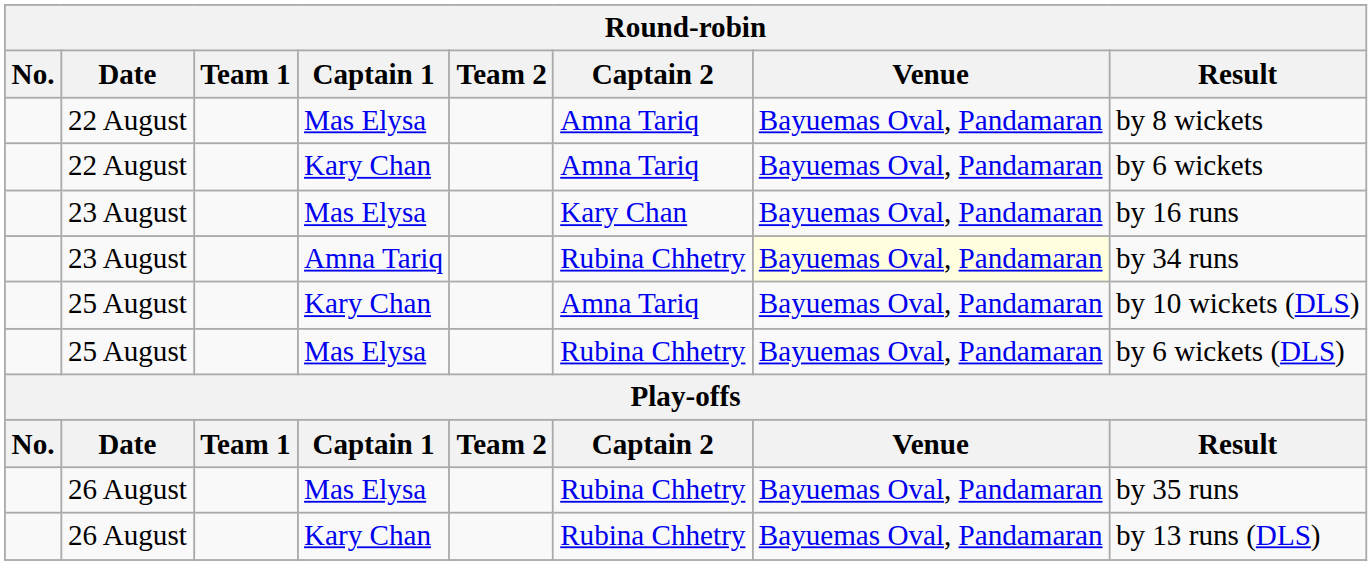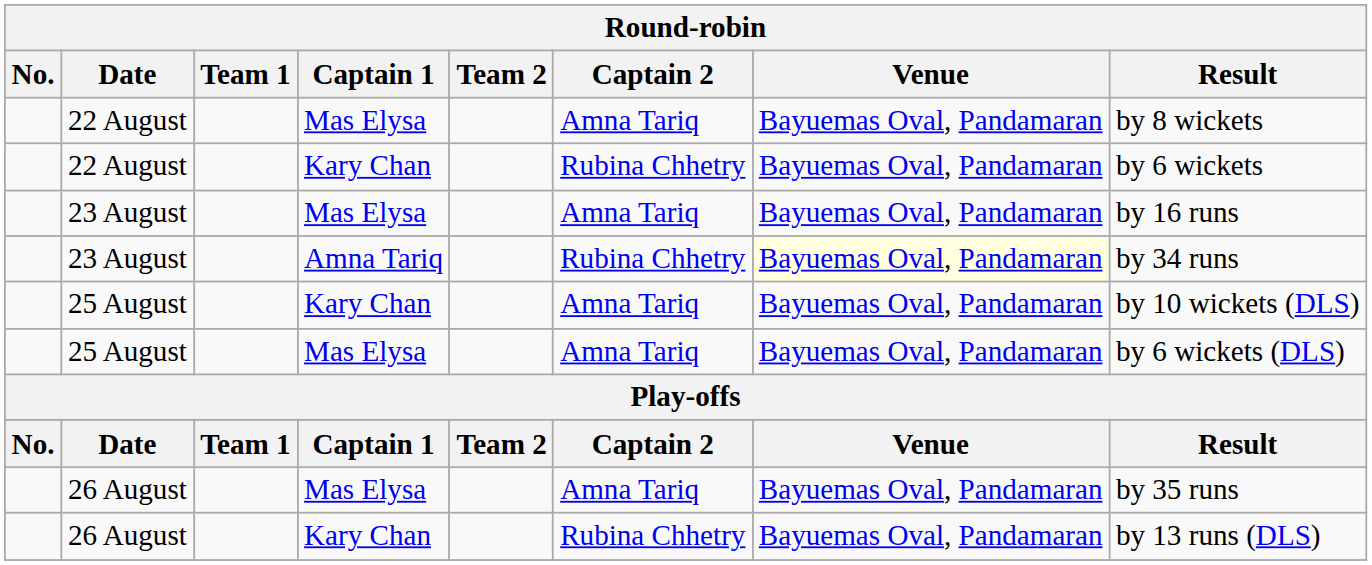22 August / Kary Chan | Captain 2: Amna Tariq -> Rubina Chhetry
23 August / Mas Elysa | Captain 2: Kary Chan -> Amna Tariq
25 August / Mas Elysa | Captain 2: Rubina Chhetry -> Amna Tariq
26 August / Mas Elysa | Captain 2: Rubina Chhetry -> Amna Tariq
